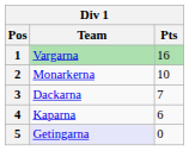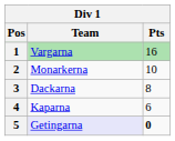3 | Pts: 7 -> 8
5 | Pts: normal -> bold
